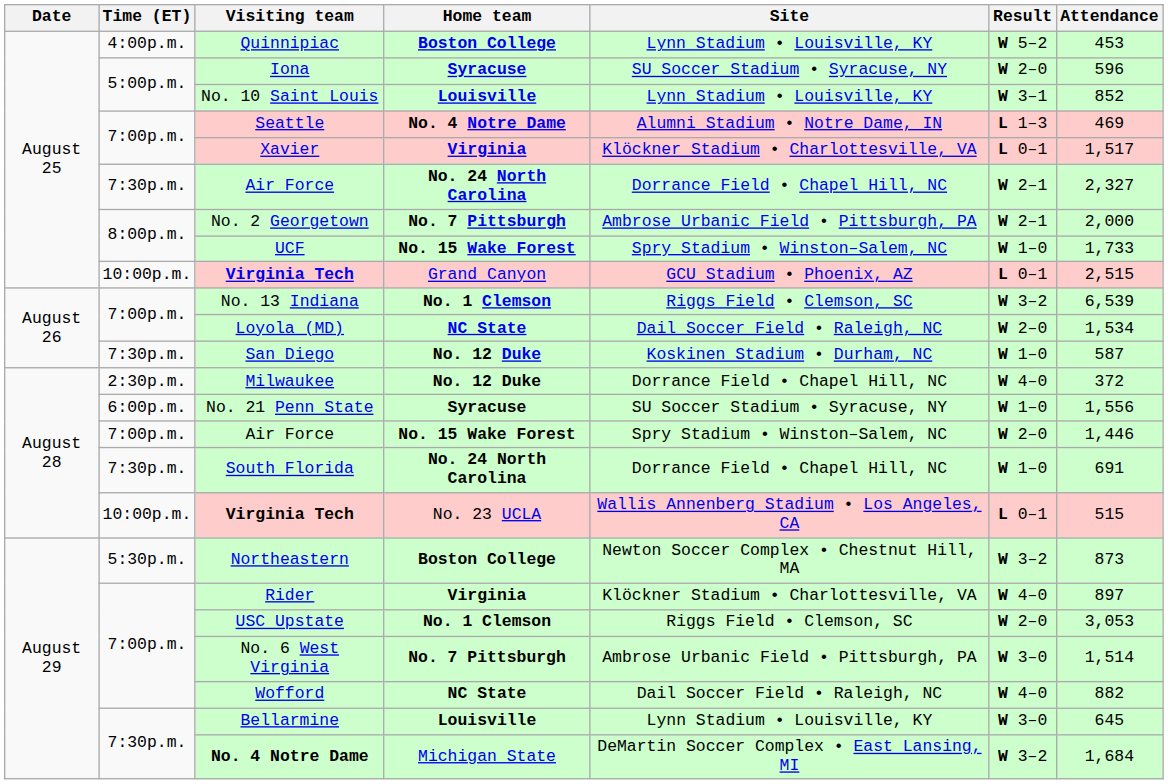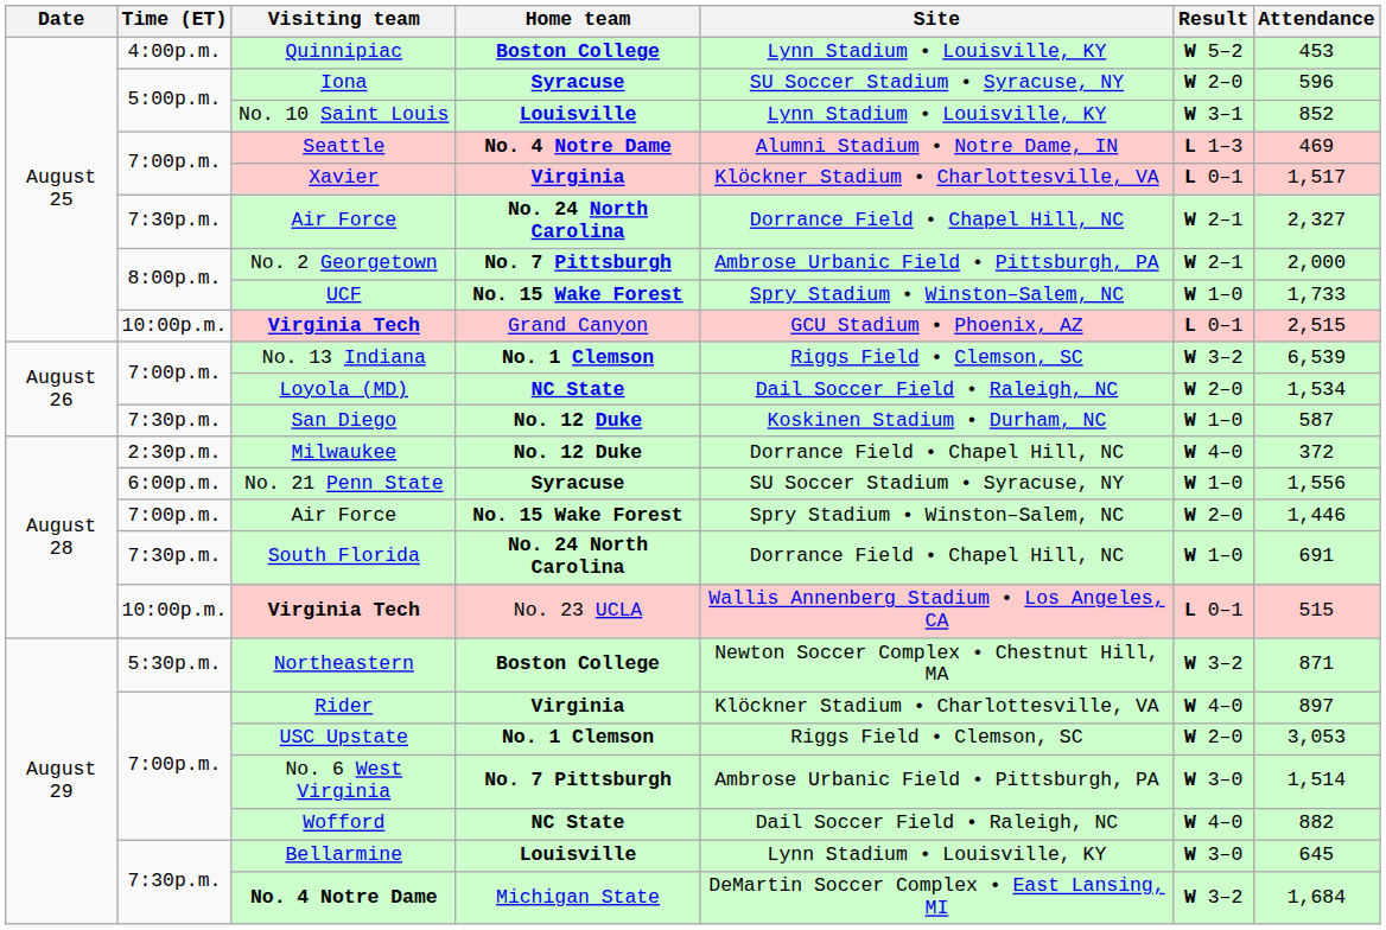Northeastern | Attendance: 873 -> 871
